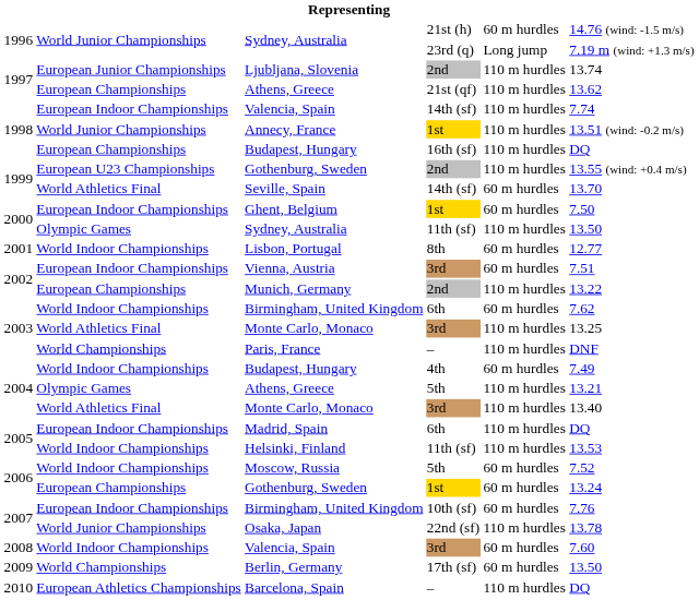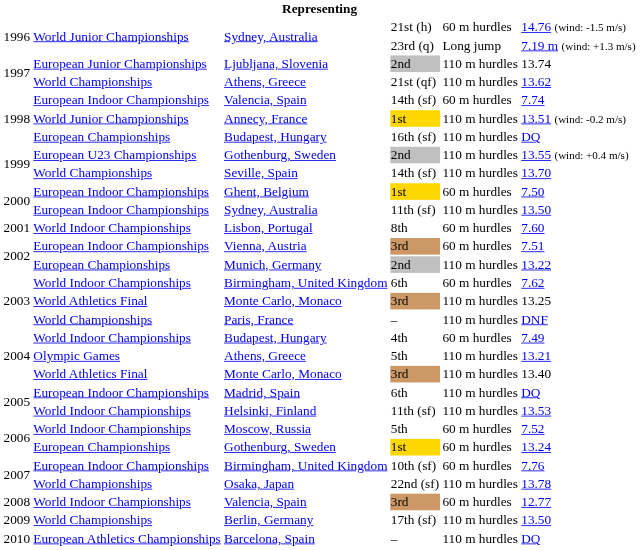Athens, Greece / 21st (qf) | column 2: European Championships -> World Championships
Valencia, Spain / 14th (sf) | column 5: 110 m hurdles -> 60 m hurdles
Seville, Spain | column 2: World Athletics Final -> World Championships
Seville, Spain | column 5: 60 m hurdles -> 110 m hurdles
Sydney, Australia / 11th (sf) | column 2: Olympic Games -> European Indoor Championships
Lisbon, Portugal | column 6: 12.77 -> 7.60
Osaka, Japan | column 2: World Junior Championships -> World Championships
Valencia, Spain / 3rd | column 6: 7.60 -> 12.77
Berlin, Germany | column 5: 60 m hurdles -> 110 m hurdles
